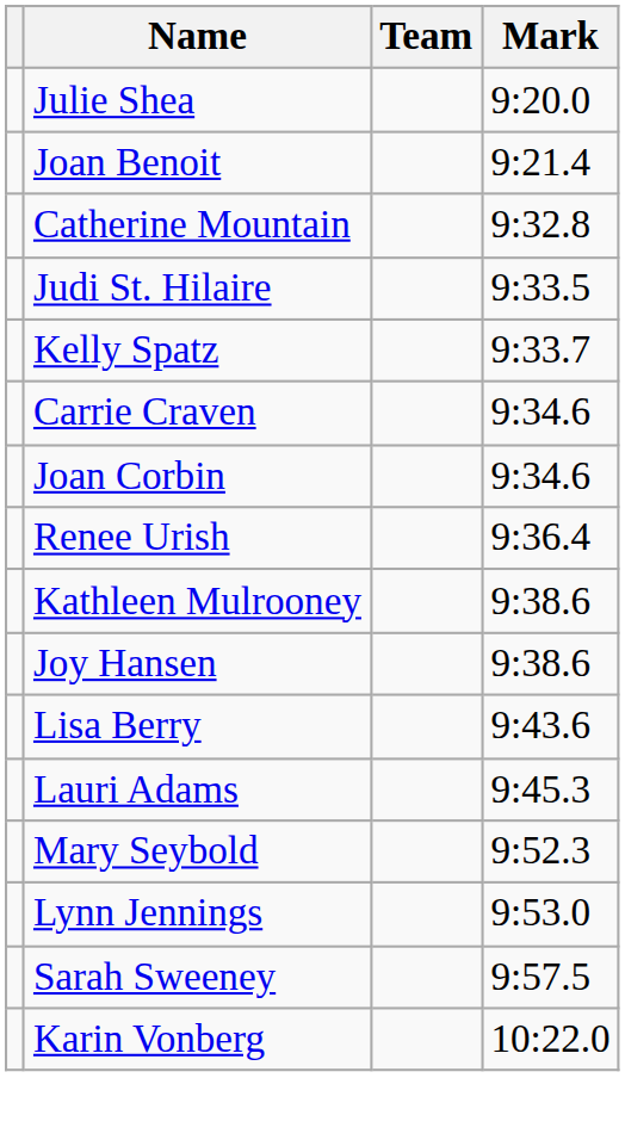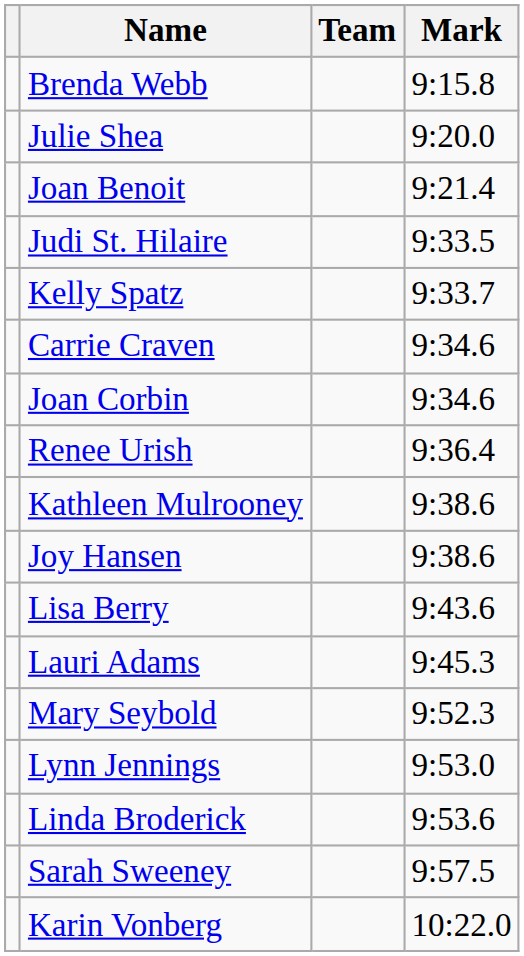+ row: Brenda Webb | 9:15.8
- row: Catherine Mountain | 9:32.8
+ row: Linda Broderick | 9:53.6
